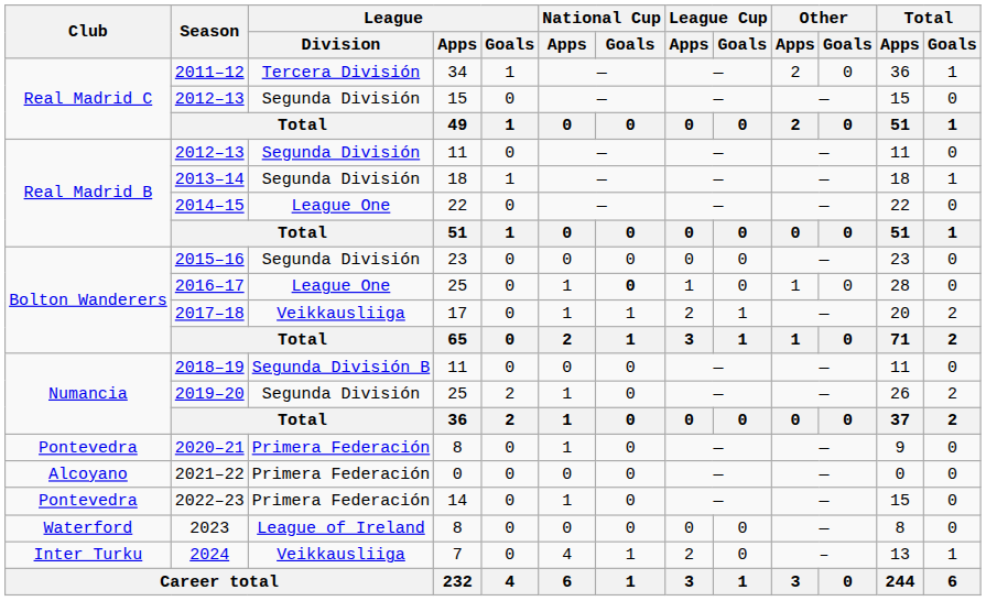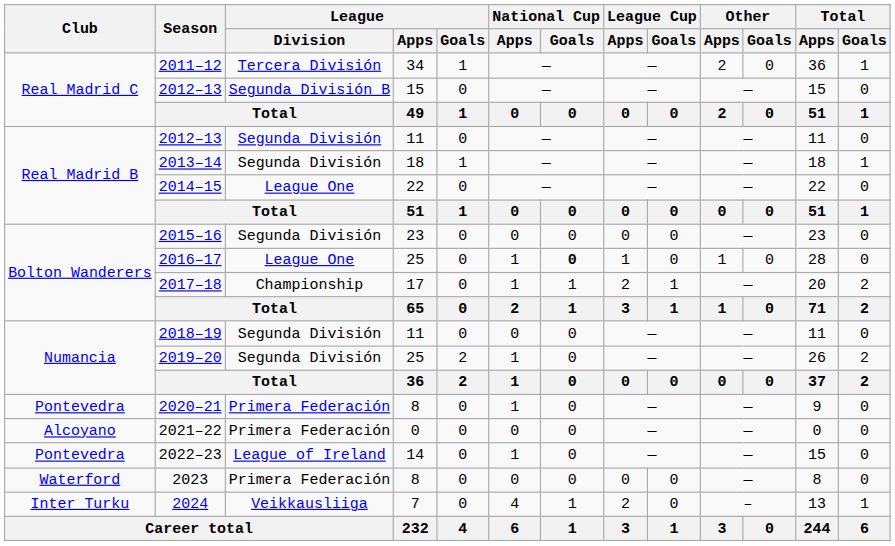2012–13 / 15 | League / Division: Segunda División -> Segunda División B
2017–18 | League / Division: Veikkausliiga -> Championship
2018–19 | League / Division: Segunda División B -> Segunda División
2022–23 | League / Division: Primera Federación -> League of Ireland
2023 | League / Division: League of Ireland -> Primera Federación
